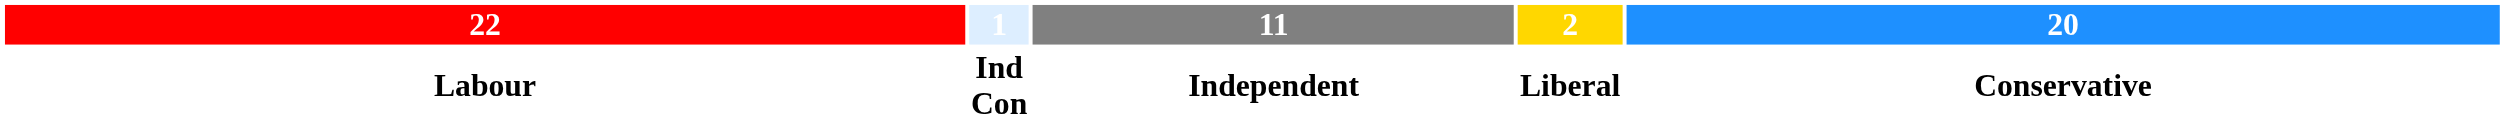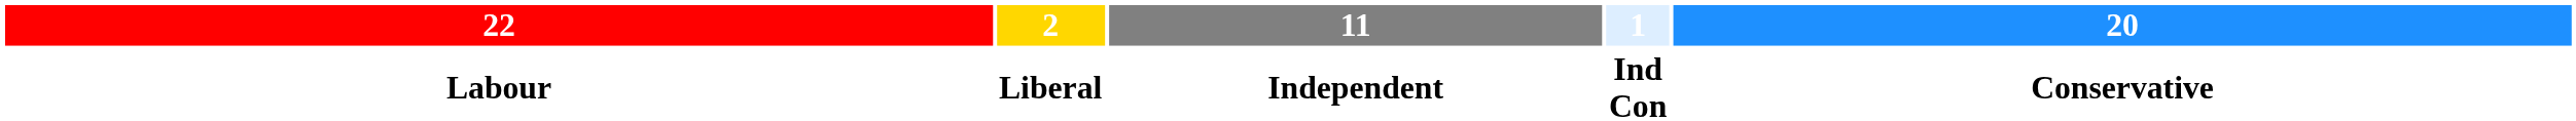columns swapped: 2 <-> 1
